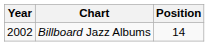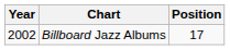Billboard Jazz Albums | Position: 14 -> 17
